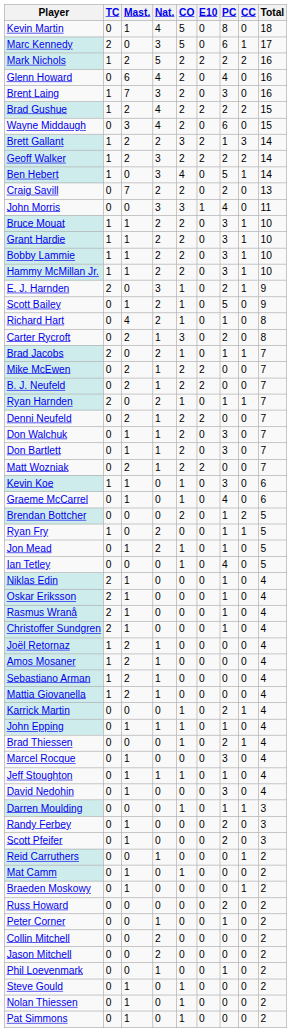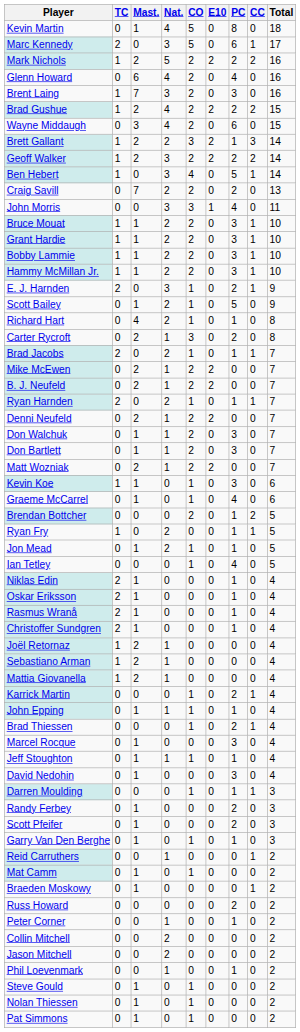- row: Amos Mosaner | 1 | 2 | 1 | 0 | 0 | 0 | 0 | 4
+ row: Garry Van Den Berghe | 0 | 1 | 0 | 1 | 0 | 1 | 0 | 3
